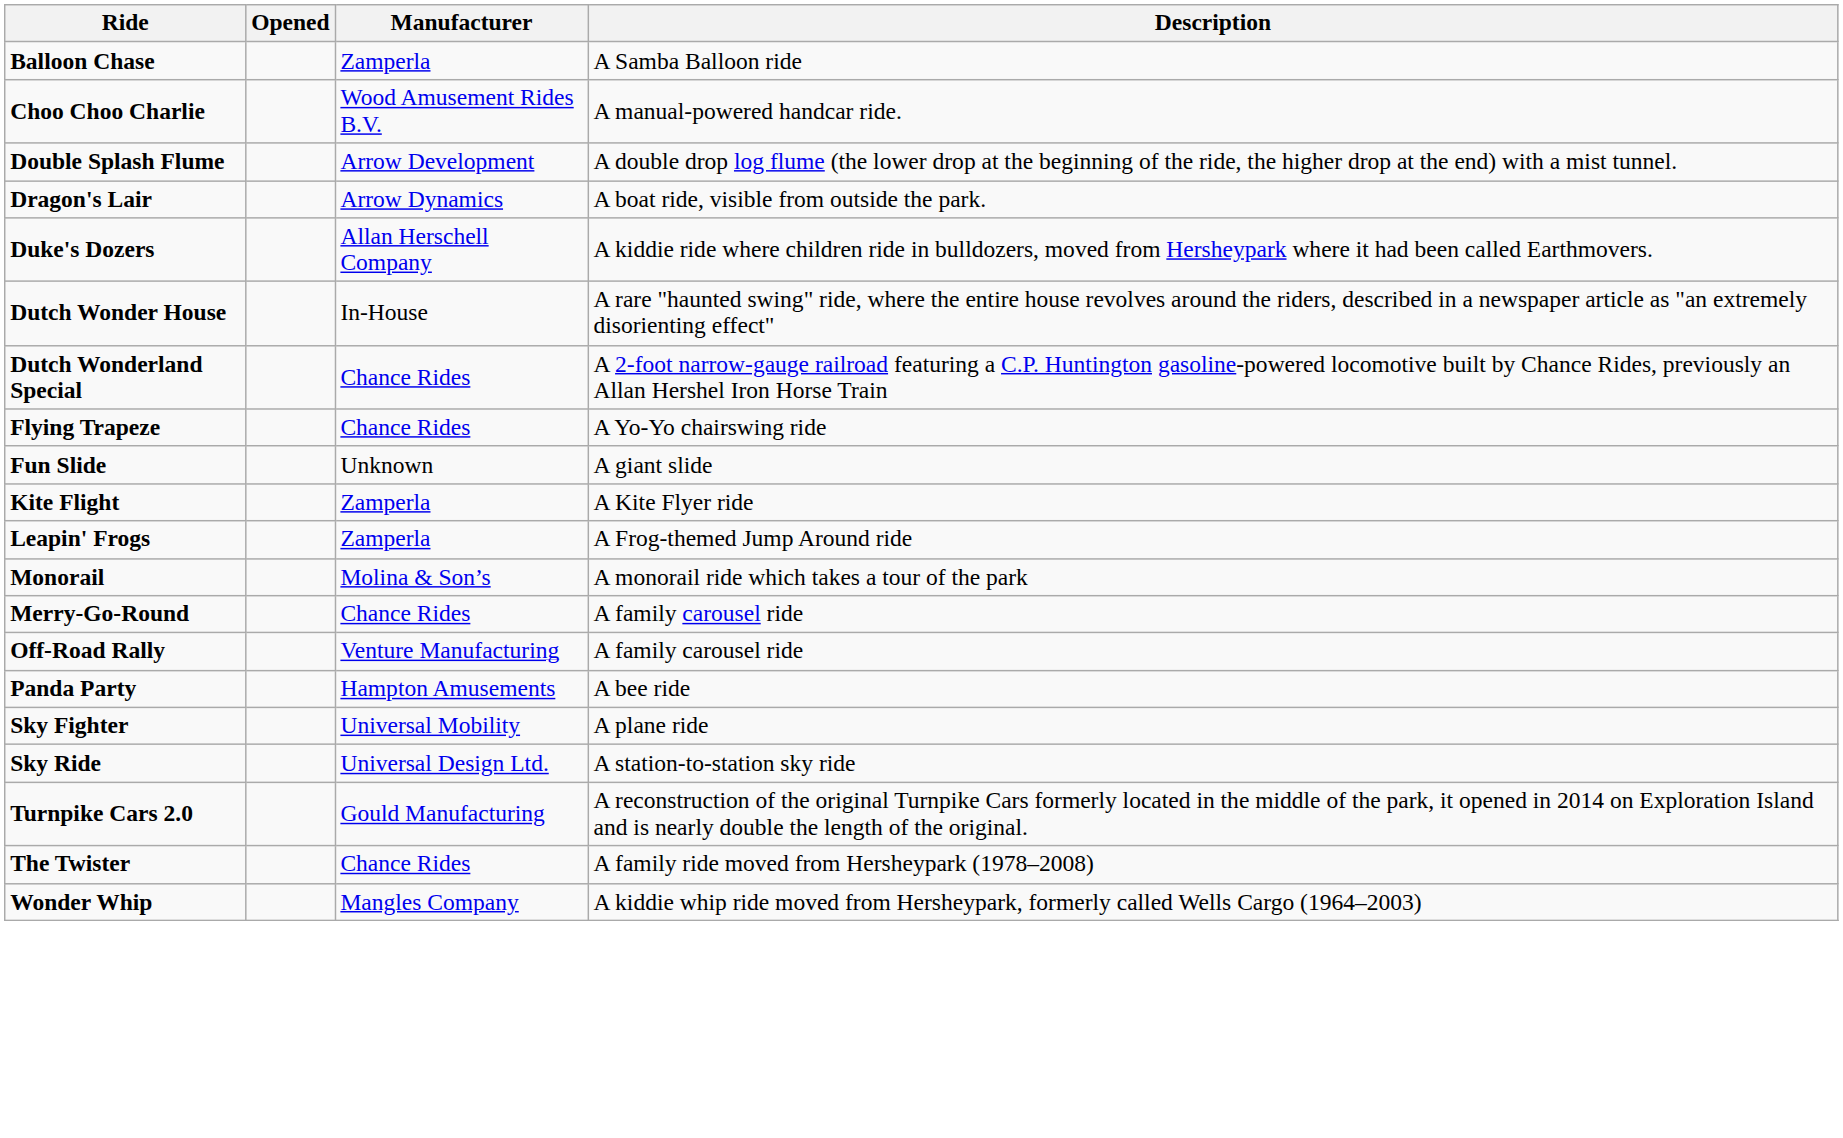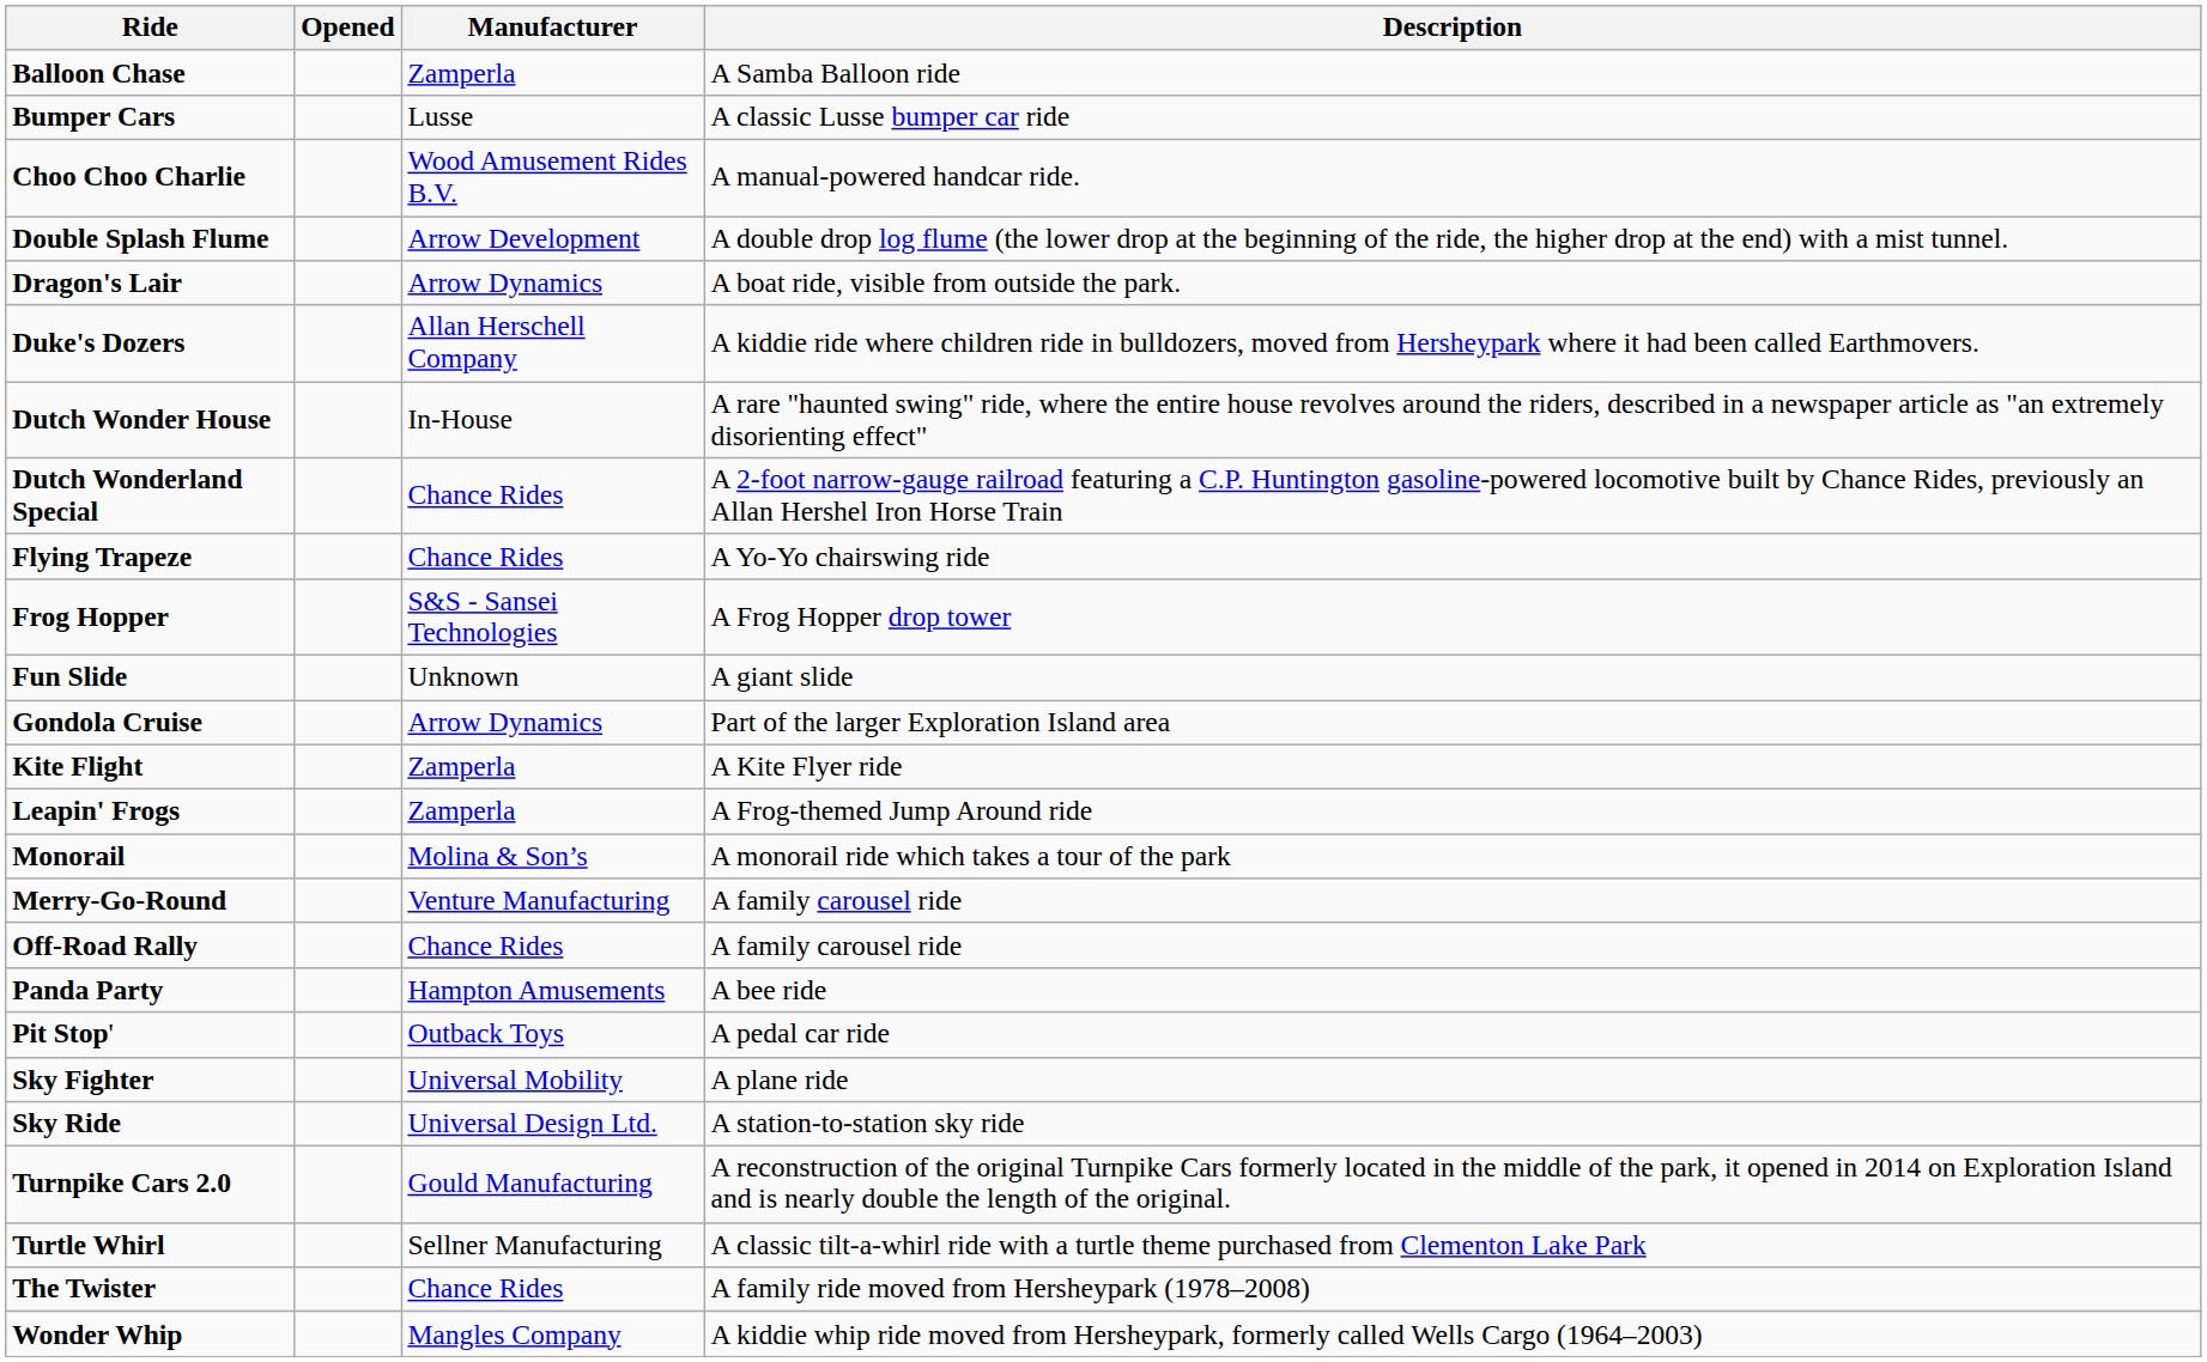+ row: Bumper Cars | Lusse | A classic Lusse bumper car ride
+ row: Frog Hopper | S&S - Sansei Technologies | A Frog Hopper drop tower
+ row: Gondola Cruise | Arrow Dynamics | Part of the larger Exploration Island area
Merry-Go-Round | Manufacturer: Chance Rides -> Venture Manufacturing
Off-Road Rally | Manufacturer: Venture Manufacturing -> Chance Rides
+ row: Pit Stop' | Outback Toys | A pedal car ride
+ row: Turtle Whirl | Sellner Manufacturing | A classic tilt-a-whirl ride with a turtle theme purchased from Clementon Lake Park
